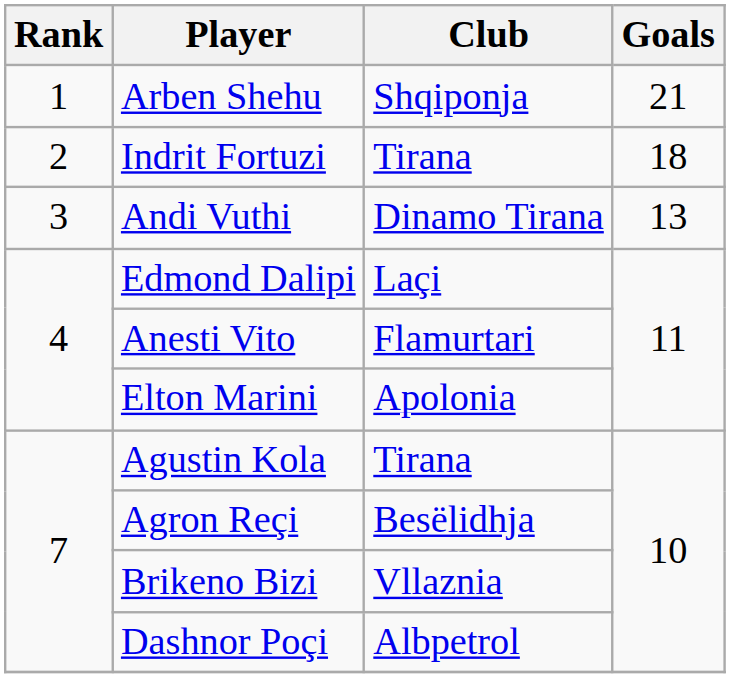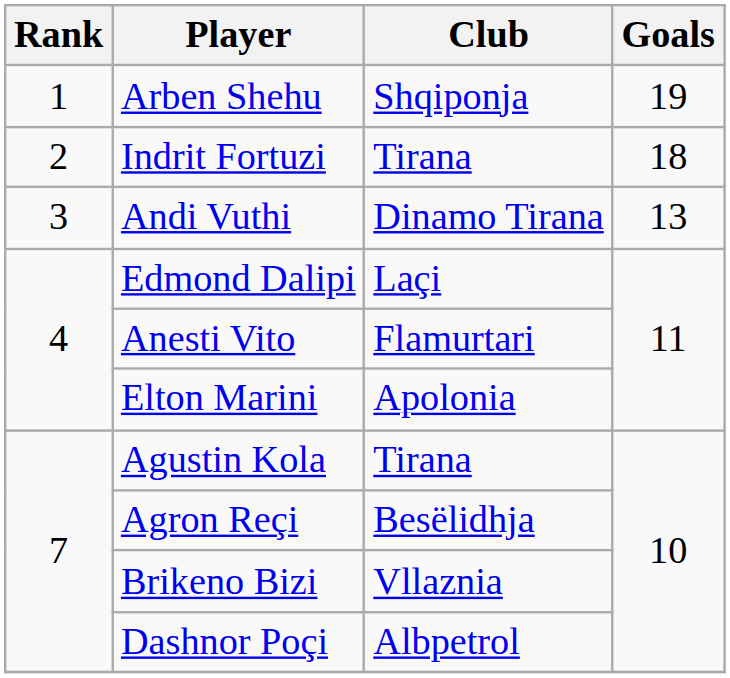Arben Shehu | Goals: 21 -> 19
